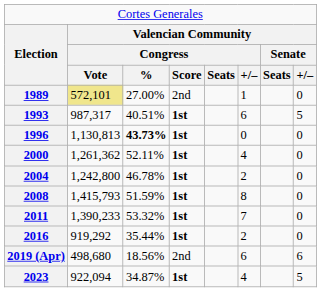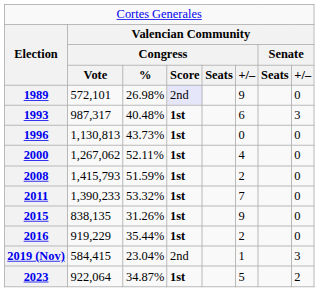1989 | column 2: khaki background -> no background
1989 | column 3: 27.00% -> 26.98%
1989 | column 4: no background -> lavender background
1989 | column 6: 1 -> 9
1993 | column 3: 40.51% -> 40.48%
1993 | column 8: 5 -> 3
1996 | column 3: bold -> normal
2000 | column 2: 1,261,362 -> 1,267,062
- row: 2004 | 1,242,800 | 46.78% | 1st | 2 | 0
2008 | column 6: 8 -> 2
+ row: 2015 | 838,135 | 31.26% | 1st | 9 | 0
2016 | column 2: 919,292 -> 919,229
- row: 2019 (Apr) | 498,680 | 18.56% | 2nd | 6 | 6
+ row: 2019 (Nov) | 584,415 | 23.04% | 2nd | 1 | 3
2023 | column 2: 922,094 -> 922,064
2023 | column 6: 4 -> 5
2023 | column 8: 5 -> 2
